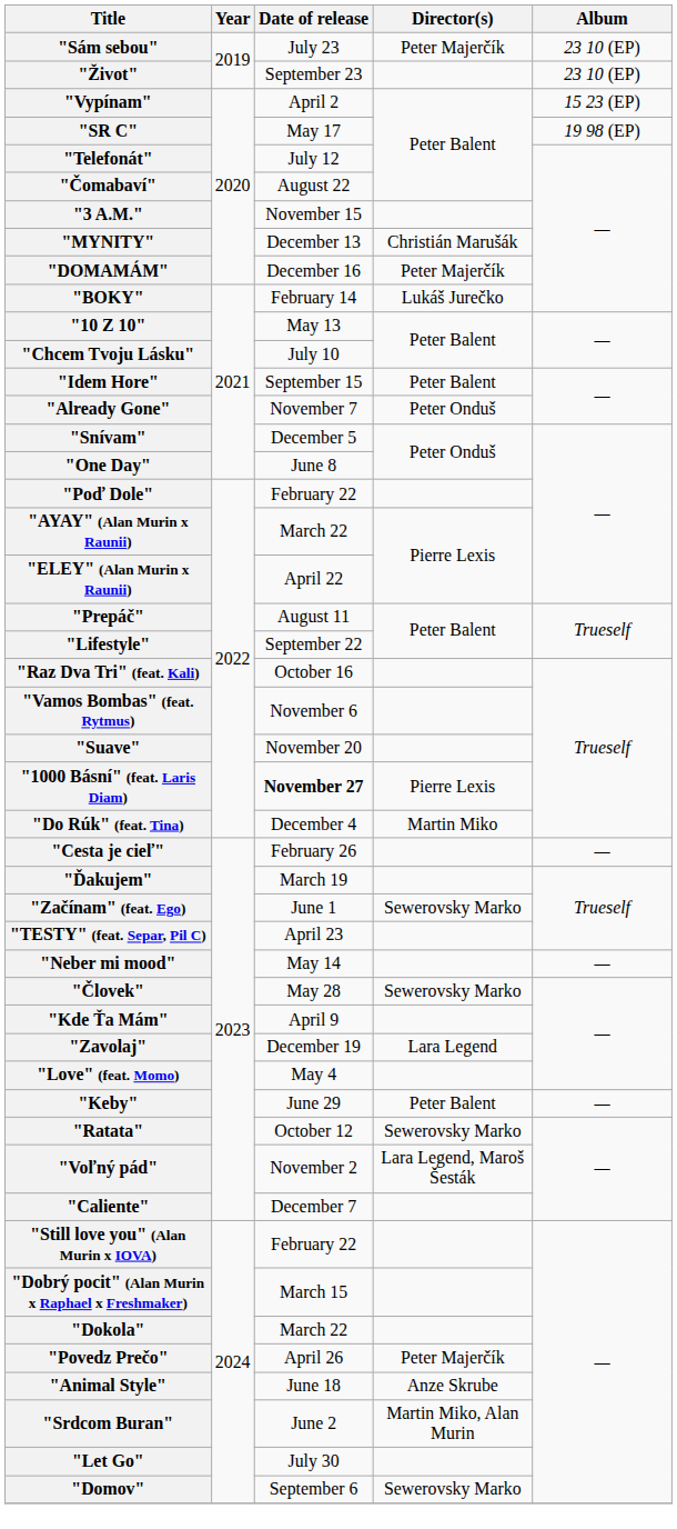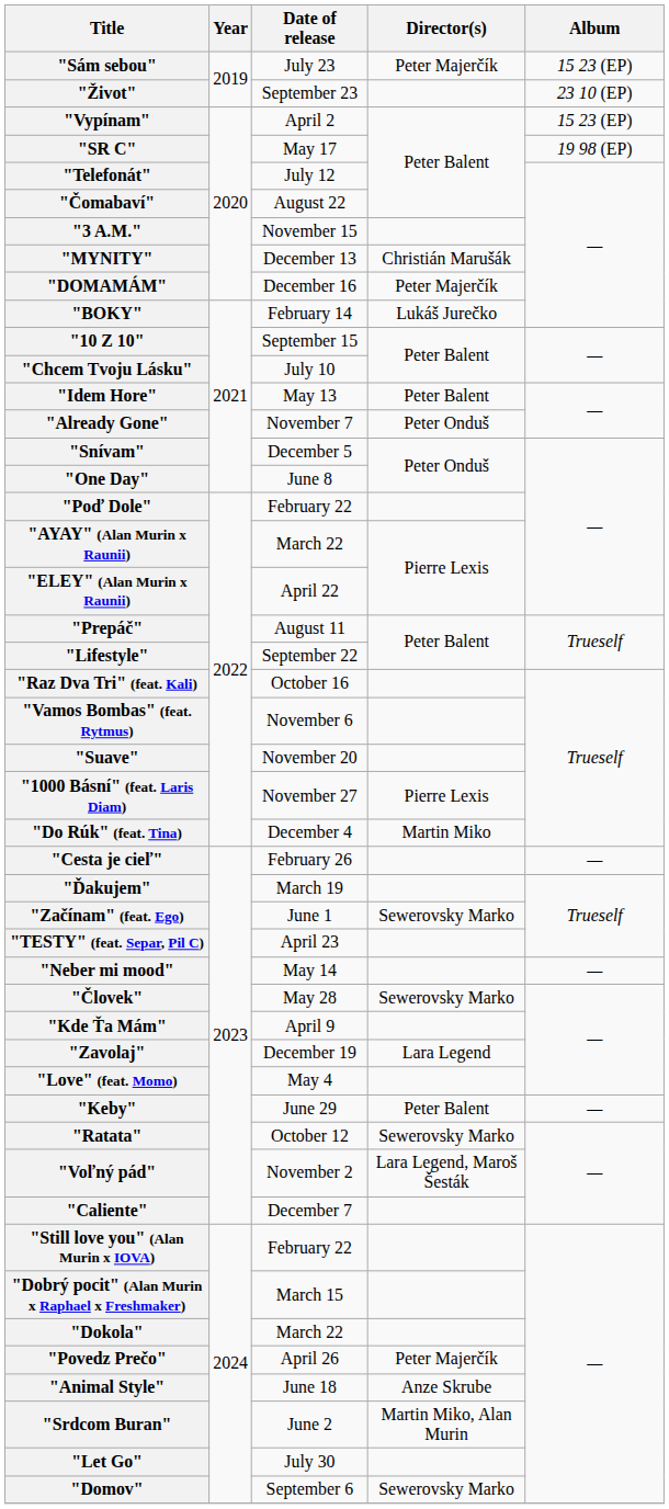"Sám sebou" | Album: 23 10 (EP) -> 15 23 (EP)
"10 Z 10" | Date of release: May 13 -> September 15
"Idem Hore" | Date of release: September 15 -> May 13
"1000 Básní" (feat. Laris Diam) | Date of release: bold -> normal
